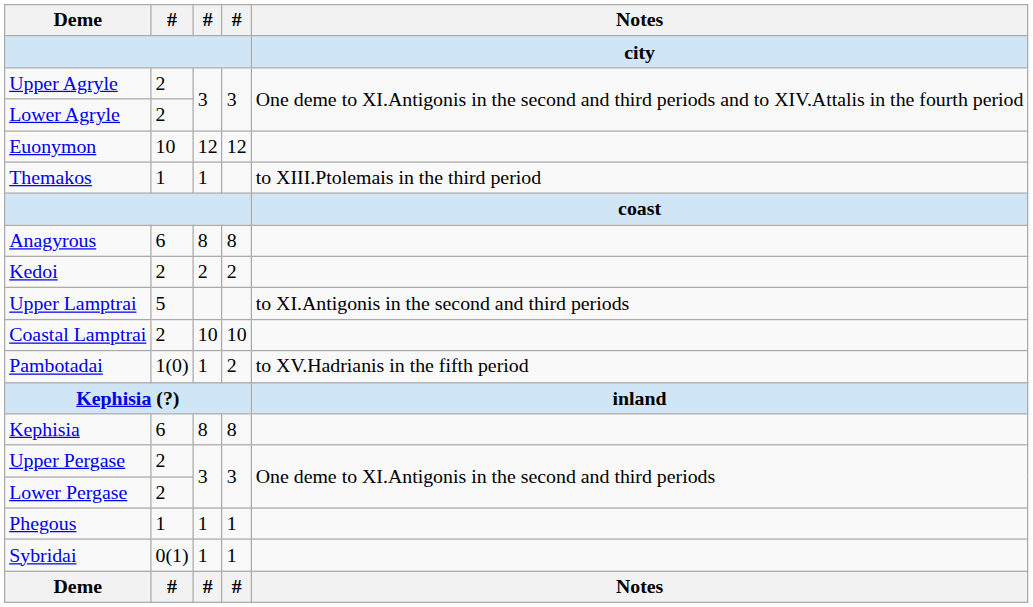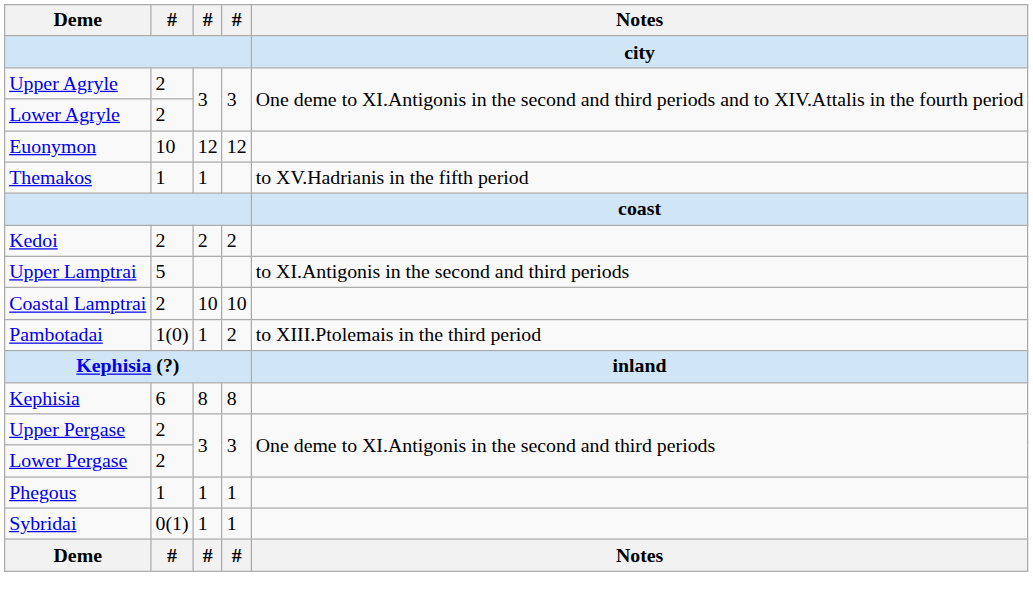Themakos | Notes / city: to XIII.Ptolemais in the third period -> to XV.Hadrianis in the fifth period
- row: Anagyrous | 6 | 8 | 8
Pambotadai | Notes / city: to XV.Hadrianis in the fifth period -> to XIII.Ptolemais in the third period
